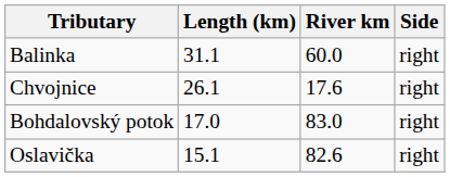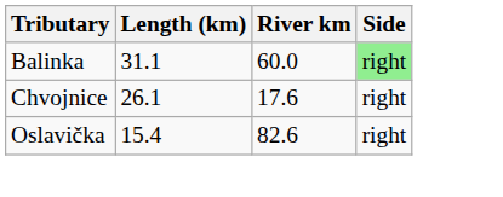Balinka | Side: no background -> lightgreen background
- row: Bohdalovský potok | 17.0 | 83.0 | right
Oslavička | Length (km): 15.1 -> 15.4
